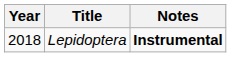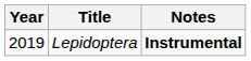Lepidoptera | Year: 2018 -> 2019
